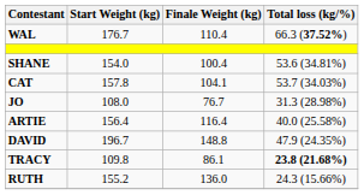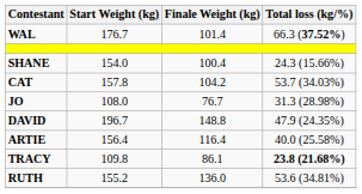WAL | Finale Weight (kg): 110.4 -> 101.4
SHANE | Total loss (kg/%): 53.6 (34.81%) -> 24.3 (15.66%)
CAT | Finale Weight (kg): 104.1 -> 104.2
rows swapped: ARTIE <-> DAVID
RUTH | Total loss (kg/%): 24.3 (15.66%) -> 53.6 (34.81%)
